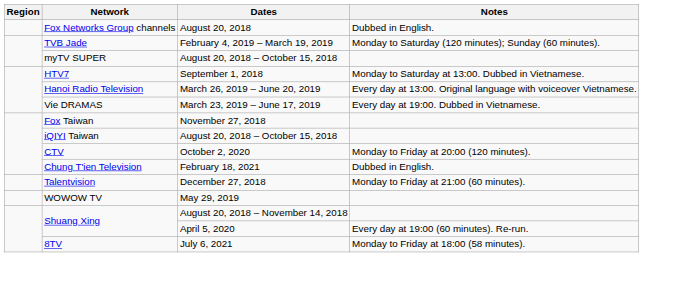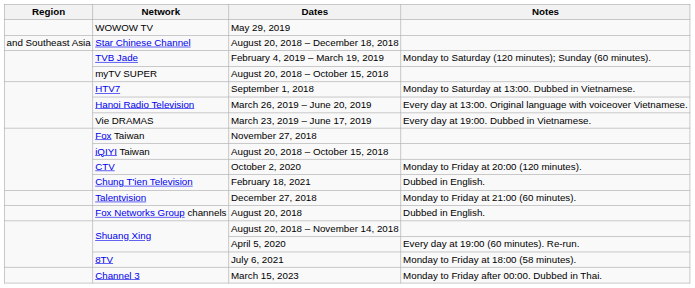rows swapped: Fox Networks Group channels <-> WOWOW TV
+ row: and Southeast Asia | Star Chinese Channel | August 20, 2018 – December 18, 2018
+ row: Channel 3 | March 15, 2023 | Monday to Friday after 00:00. Dubbed in Thai.
